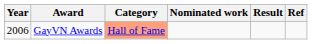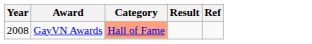- column: Nominated work
GayVN Awards | Year: 2006 -> 2008
